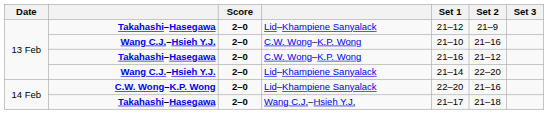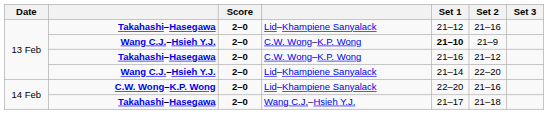Takahashi–Hasegawa / Lid–Khampiene Sanyalack | Set 2: 21–9 -> 21–16
Wang C.J.–Hsieh Y.J. / C.W. Wong–K.P. Wong | Set 1: normal -> bold
Wang C.J.–Hsieh Y.J. / C.W. Wong–K.P. Wong | Set 2: 21–16 -> 21–9
